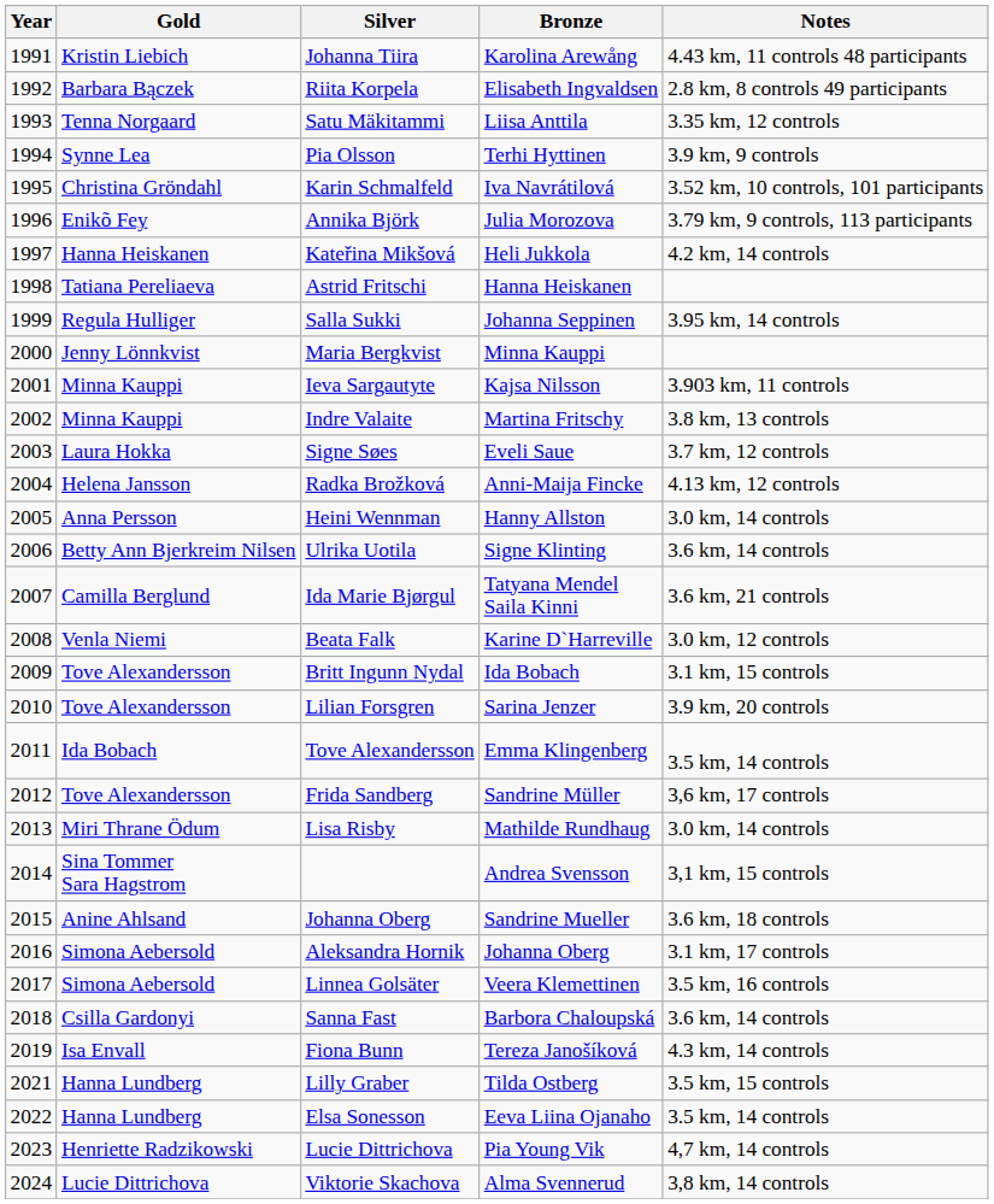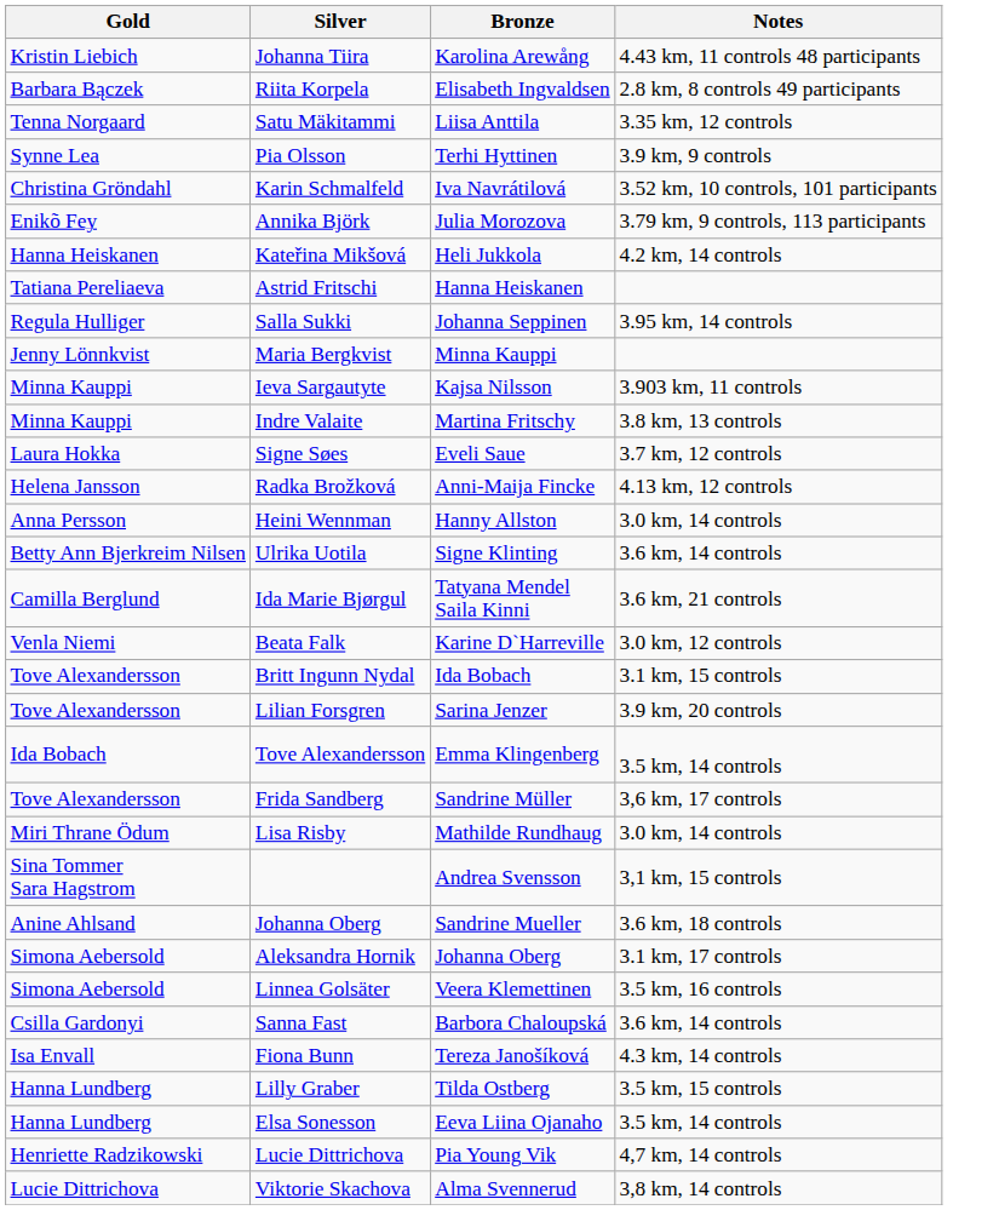- column: Year | 1991 | 1992 | 1993 | 1994 | 1995 | 1996 | 1997 | 1998 | 1999 | 2000 | 2001 | 2002 | 2003 | 2004 | 2005 | 2006 | 2007 | 2008 | 2009 | 2010 | 2011 | 2012 | 2013 | 2014 | 2015 | 2016 | 2017 | 2018 | 2019 | 2021 | 2022 | 2023 | 2024
